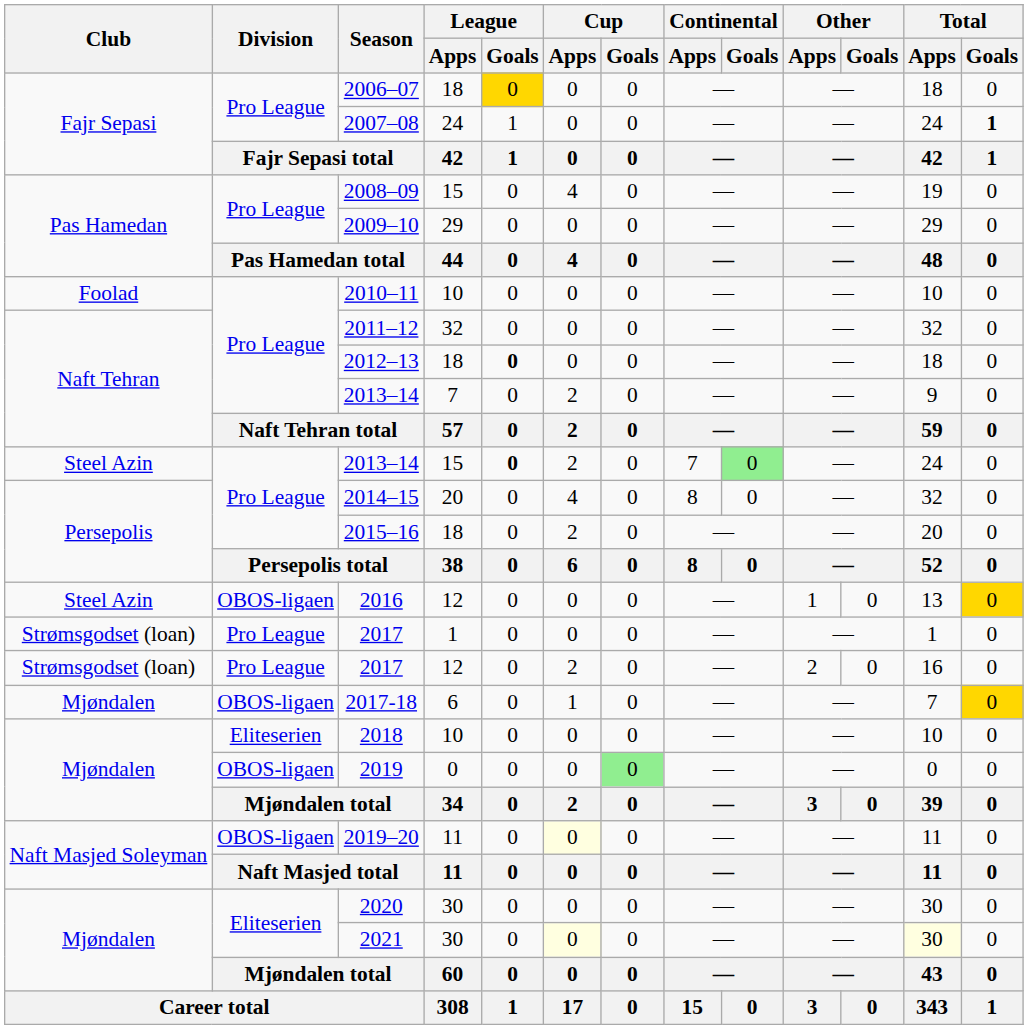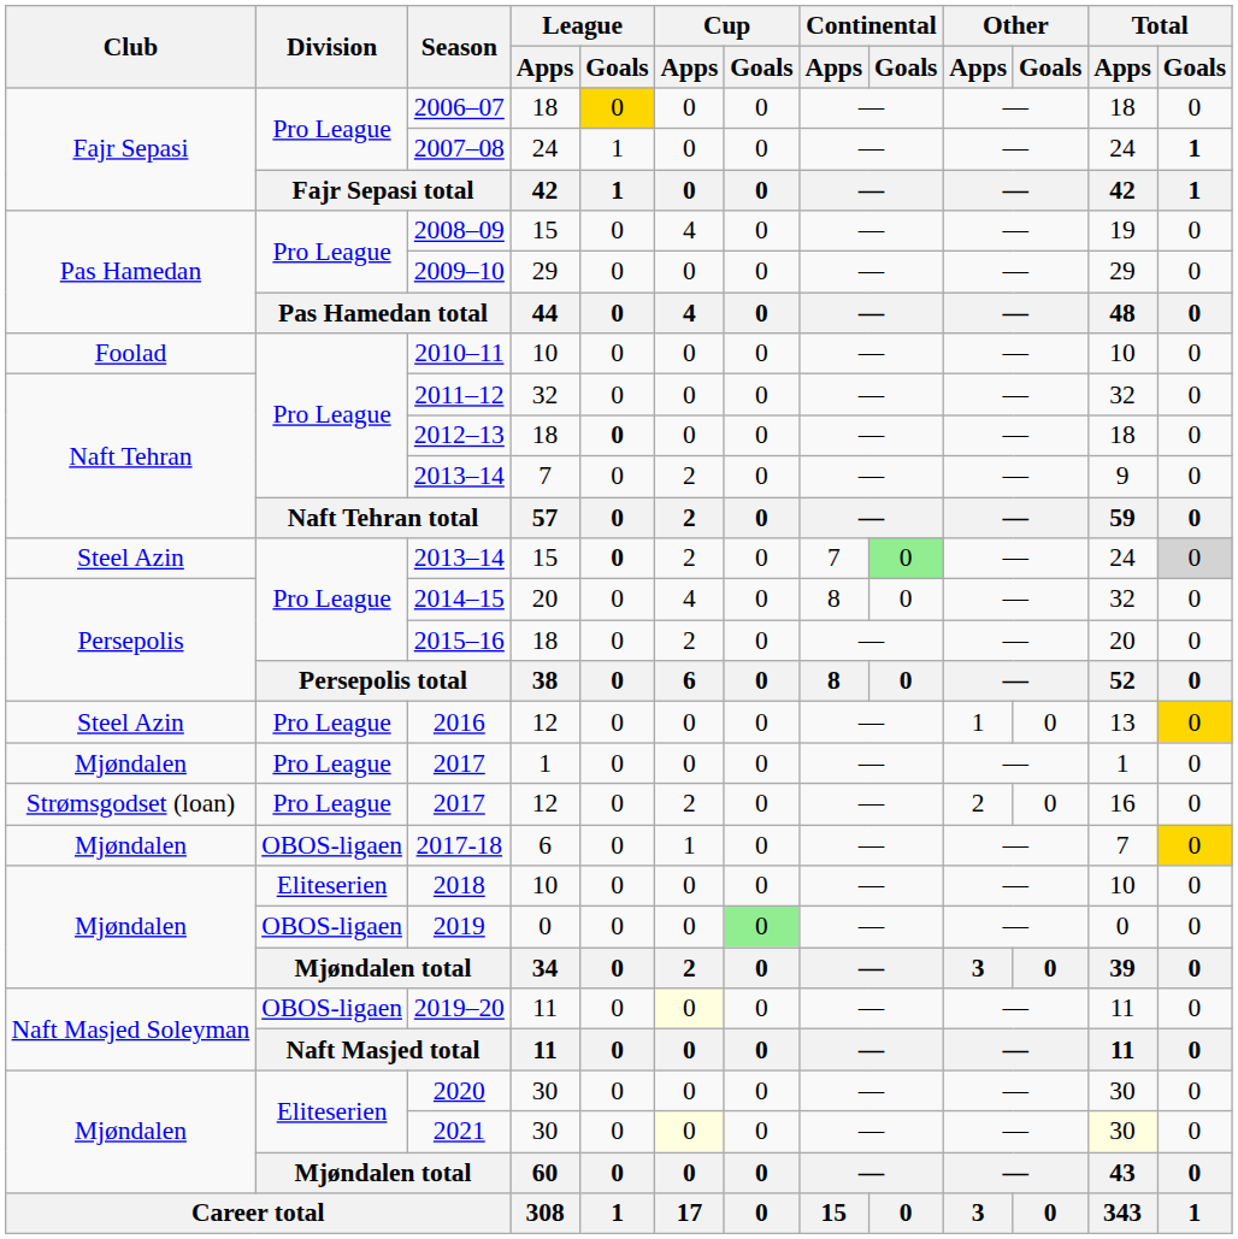2013–14 / 15 | Total / Goals: no background -> lightgrey background
2016 | Division: OBOS-ligaen -> Pro League
2017 / 1 | Club: Strømsgodset (loan) -> Mjøndalen
